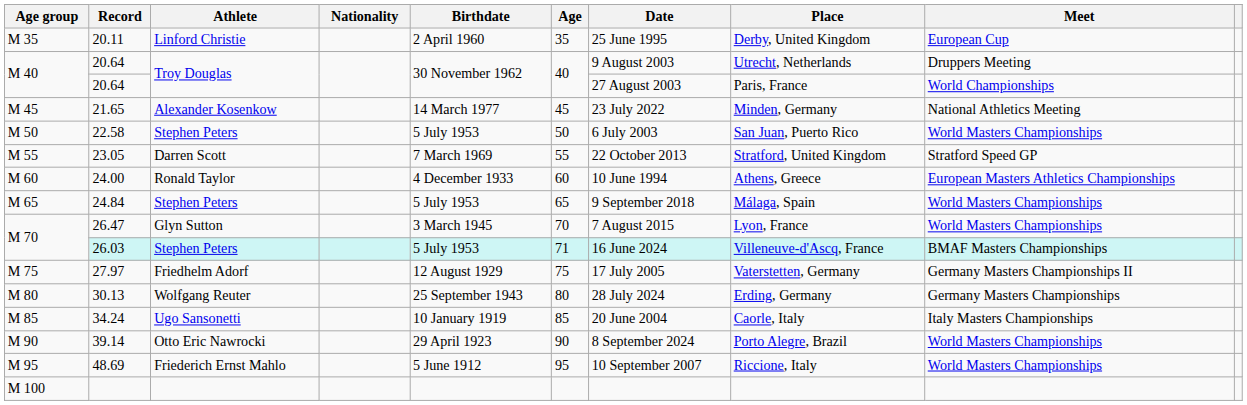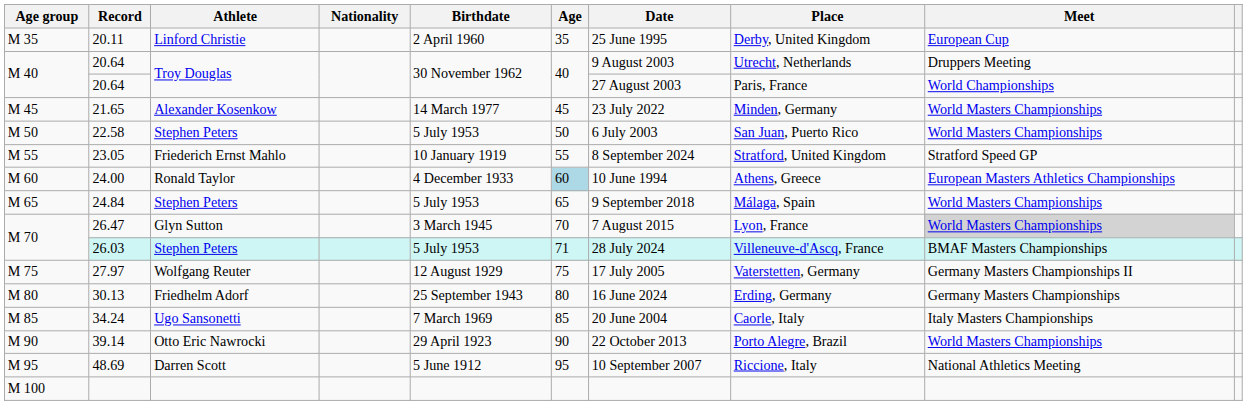21.65 | Meet: National Athletics Meeting -> World Masters Championships
23.05 | Athlete: Darren Scott -> Friederich Ernst Mahlo
23.05 | Birthdate: 7 March 1969 -> 10 January 1919
23.05 | Date: 22 October 2013 -> 8 September 2024
24.00 | Age: no background -> lightblue background
26.47 | Meet: no background -> lightgrey background
26.03 | Date: 16 June 2024 -> 28 July 2024
27.97 | Athlete: Friedhelm Adorf -> Wolfgang Reuter
30.13 | Athlete: Wolfgang Reuter -> Friedhelm Adorf
30.13 | Date: 28 July 2024 -> 16 June 2024
34.24 | Birthdate: 10 January 1919 -> 7 March 1969
39.14 | Date: 8 September 2024 -> 22 October 2013
48.69 | Athlete: Friederich Ernst Mahlo -> Darren Scott
48.69 | Meet: World Masters Championships -> National Athletics Meeting
